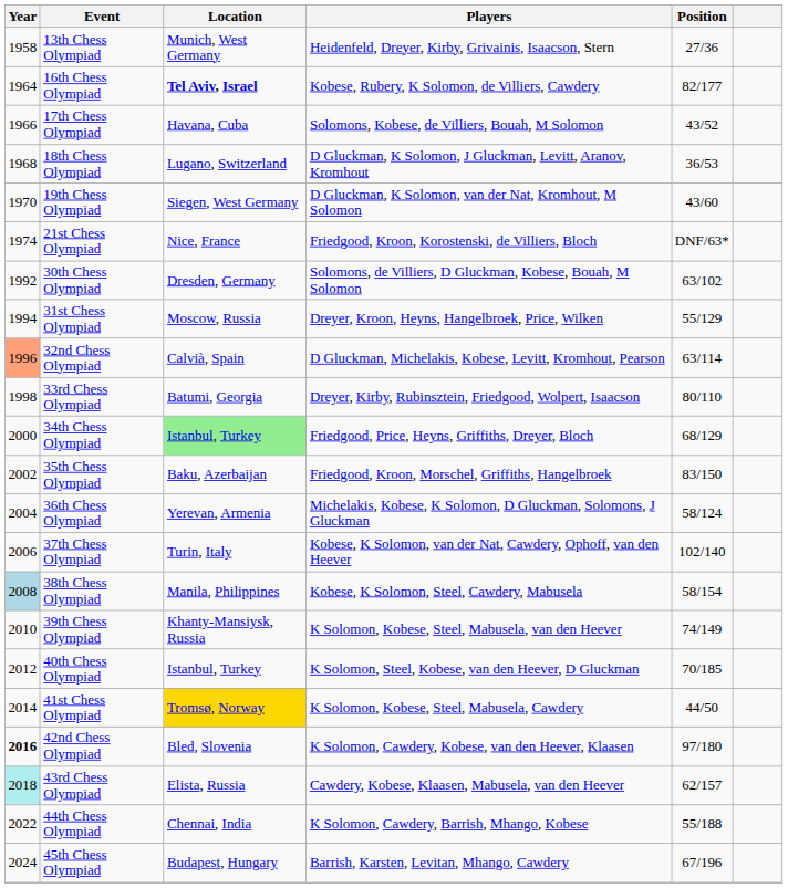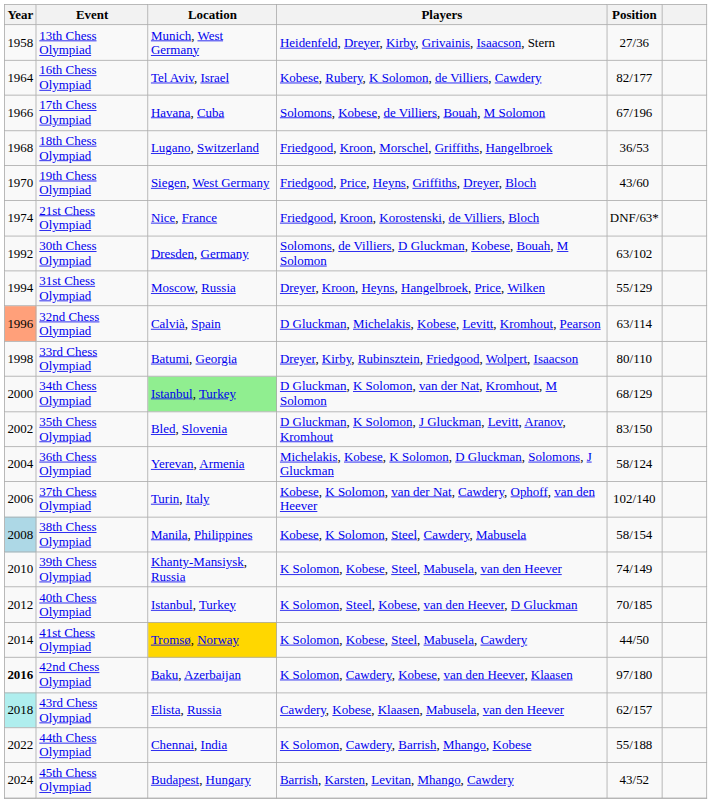16th Chess Olympiad | Location: bold -> normal
17th Chess Olympiad | Position: 43/52 -> 67/196
18th Chess Olympiad | Players: D Gluckman, K Solomon, J Gluckman, Levitt, Aranov, Kromhout -> Friedgood, Kroon, Morschel, Griffiths, Hangelbroek
19th Chess Olympiad | Players: D Gluckman, K Solomon, van der Nat, Kromhout, M Solomon -> Friedgood, Price, Heyns, Griffiths, Dreyer, Bloch
34th Chess Olympiad | Players: Friedgood, Price, Heyns, Griffiths, Dreyer, Bloch -> D Gluckman, K Solomon, van der Nat, Kromhout, M Solomon
35th Chess Olympiad | Location: Baku, Azerbaijan -> Bled, Slovenia
35th Chess Olympiad | Players: Friedgood, Kroon, Morschel, Griffiths, Hangelbroek -> D Gluckman, K Solomon, J Gluckman, Levitt, Aranov, Kromhout
42nd Chess Olympiad | Location: Bled, Slovenia -> Baku, Azerbaijan
45th Chess Olympiad | Position: 67/196 -> 43/52
